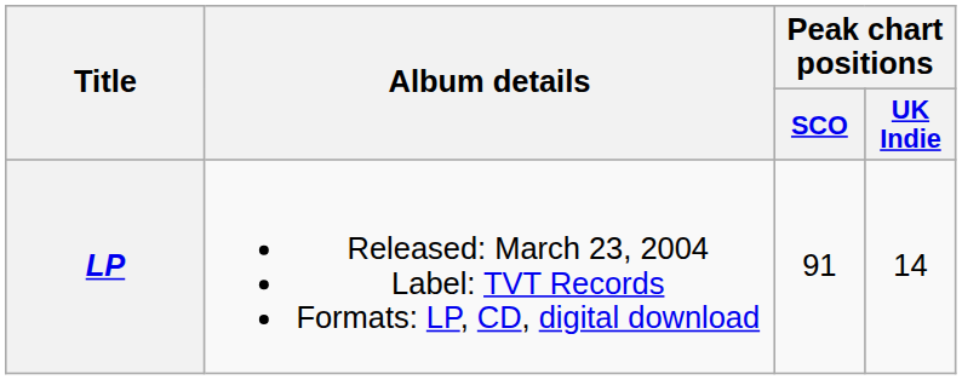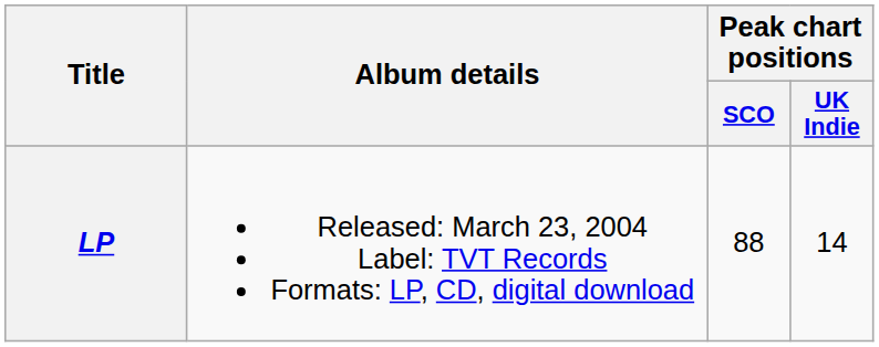LP | Peak chart positions / SCO: 91 -> 88
